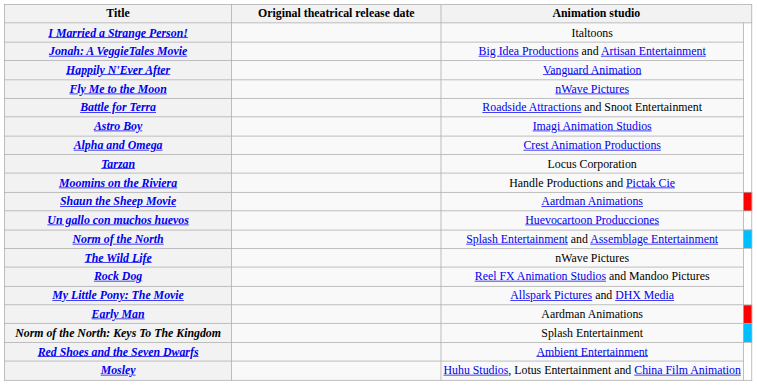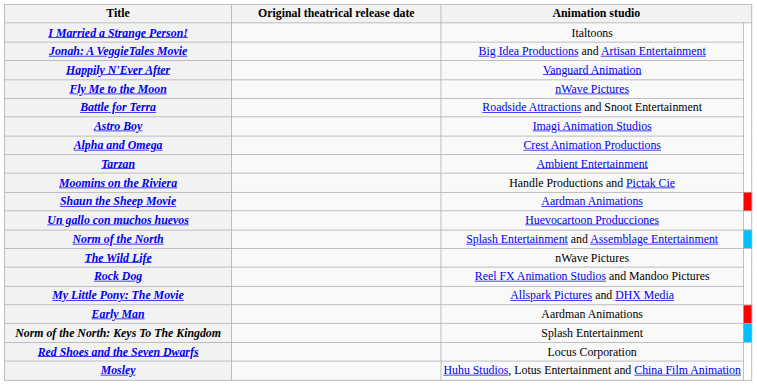Tarzan | column 3: Locus Corporation -> Ambient Entertainment
Red Shoes and the Seven Dwarfs | column 3: Ambient Entertainment -> Locus Corporation
